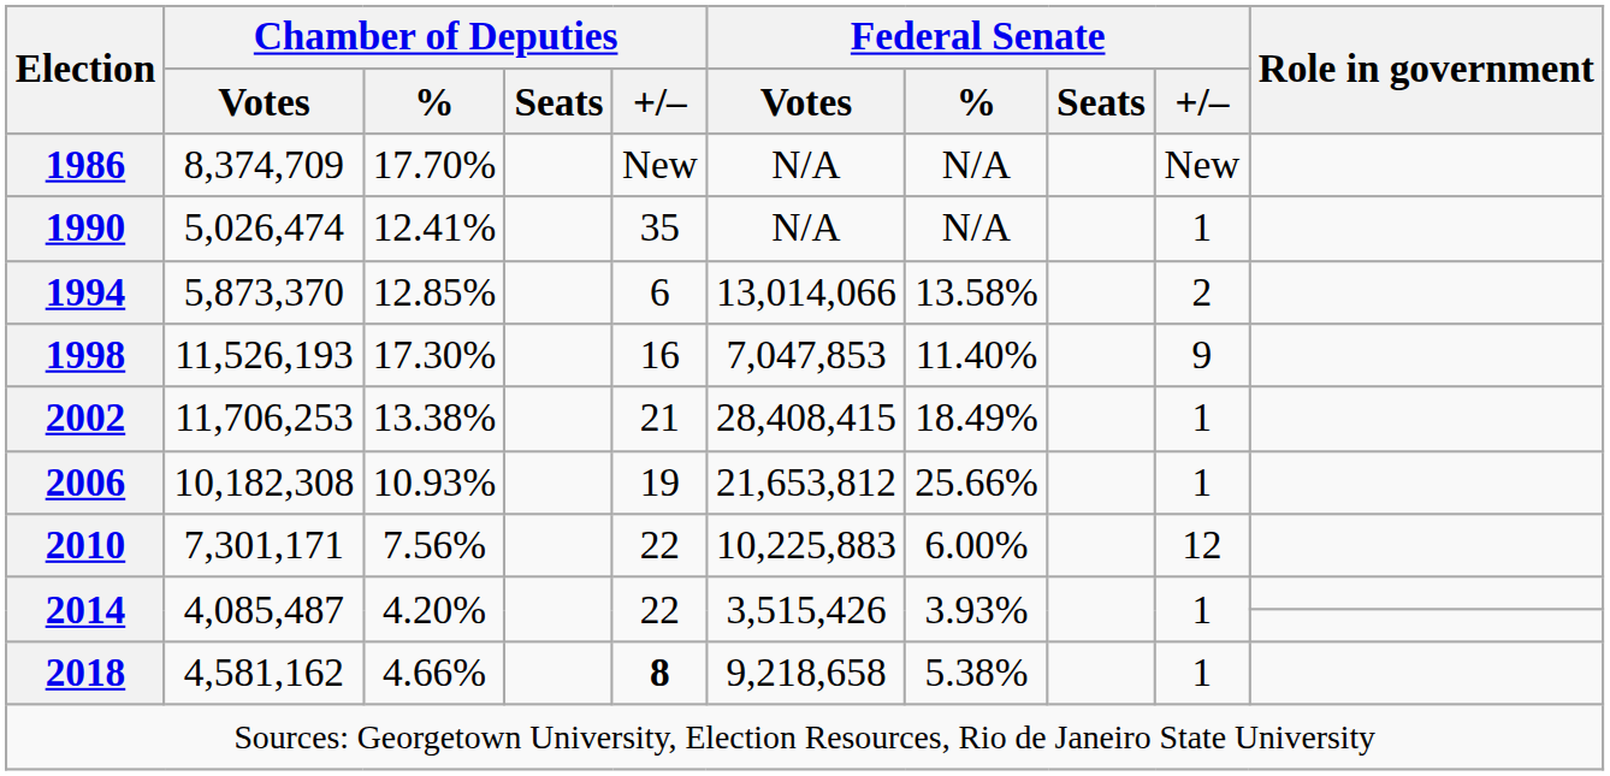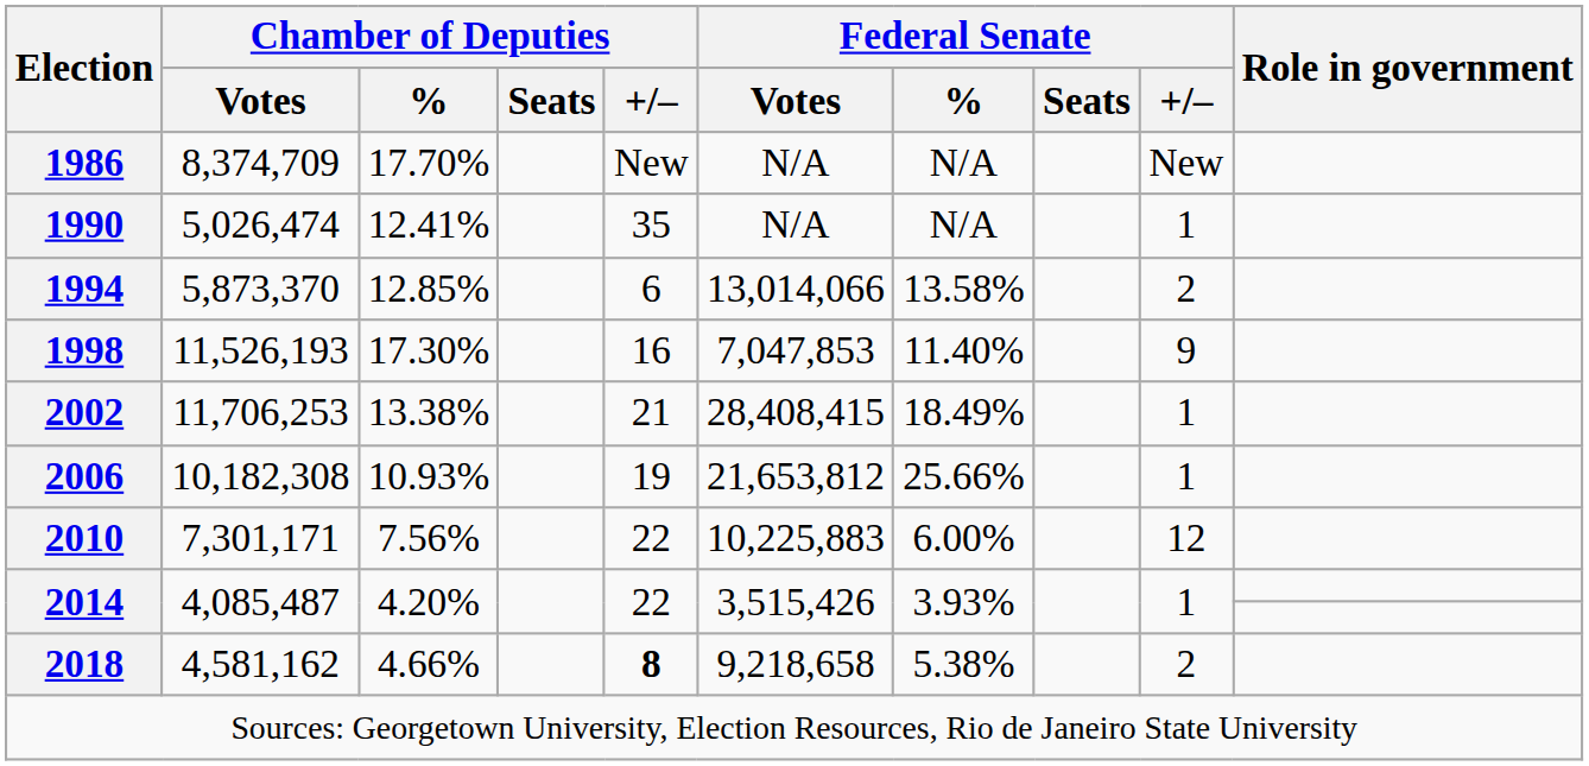2018 | Federal Senate / +/–: 1 -> 2
